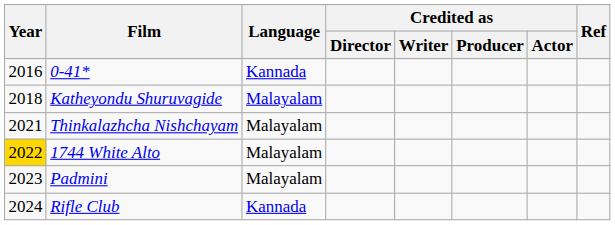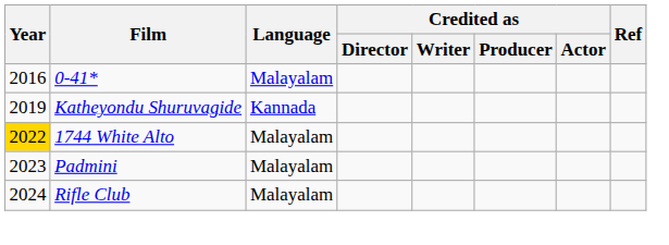0-41* | Language: Kannada -> Malayalam
Katheyondu Shuruvagide | Year: 2018 -> 2019
Katheyondu Shuruvagide | Language: Malayalam -> Kannada
- row: 2021 | Thinkalazhcha Nishchayam | Malayalam
Rifle Club | Language: Kannada -> Malayalam
